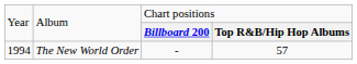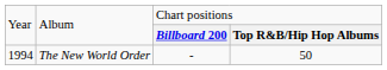The New World Order | column 4: 57 -> 50
